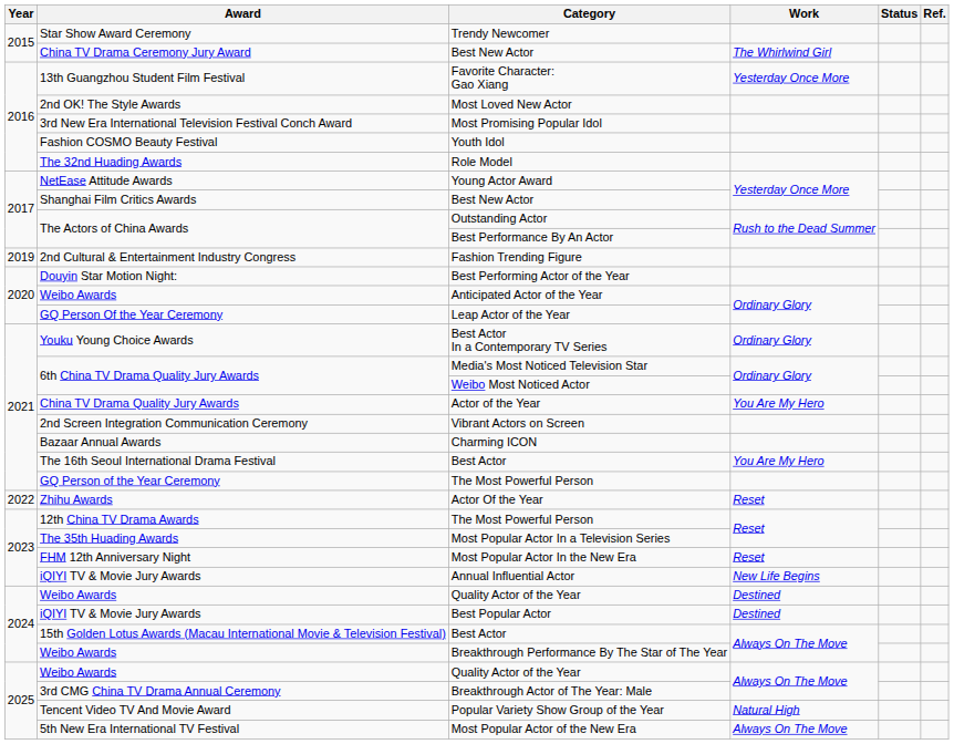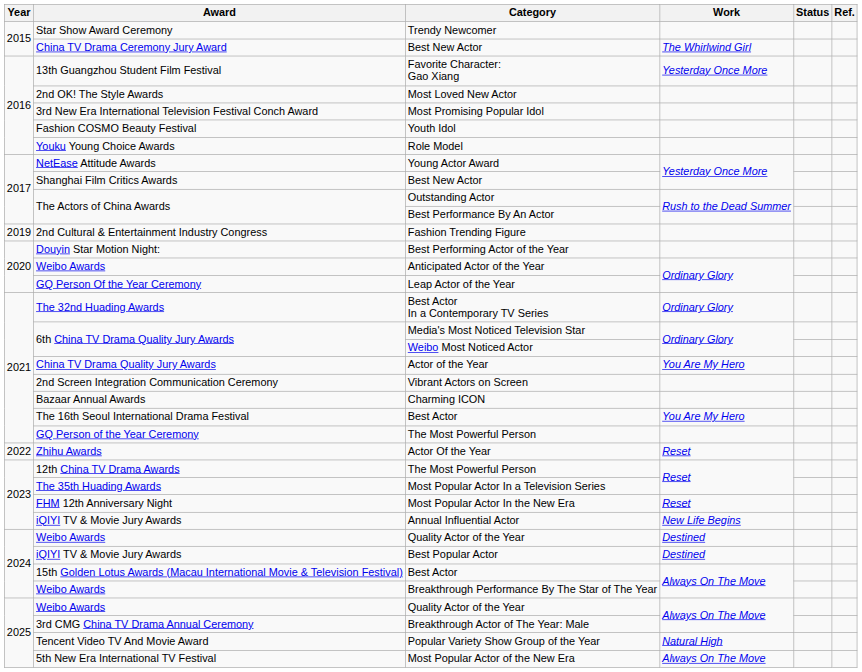Role Model | Award: The 32nd Huading Awards -> Youku Young Choice Awards
Best Actor In a Contemporary TV Series | Award: Youku Young Choice Awards -> The 32nd Huading Awards
